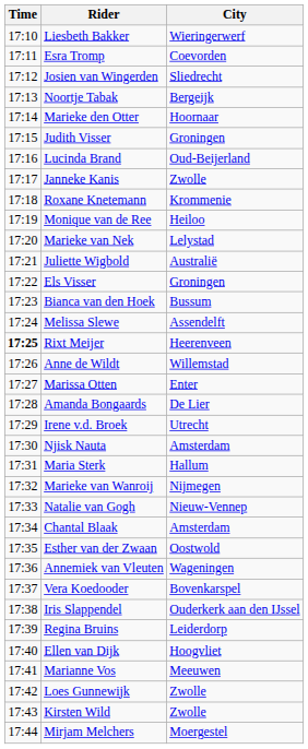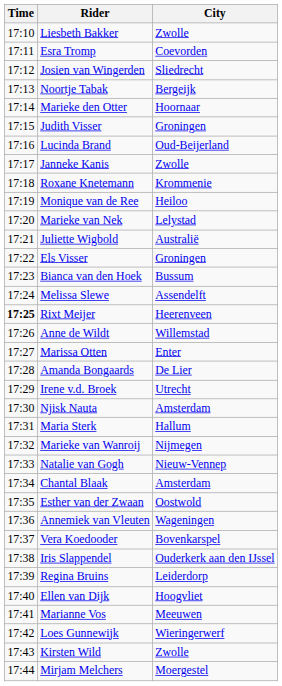Liesbeth Bakker | City: Wieringerwerf -> Zwolle
Loes Gunnewijk | City: Zwolle -> Wieringerwerf
